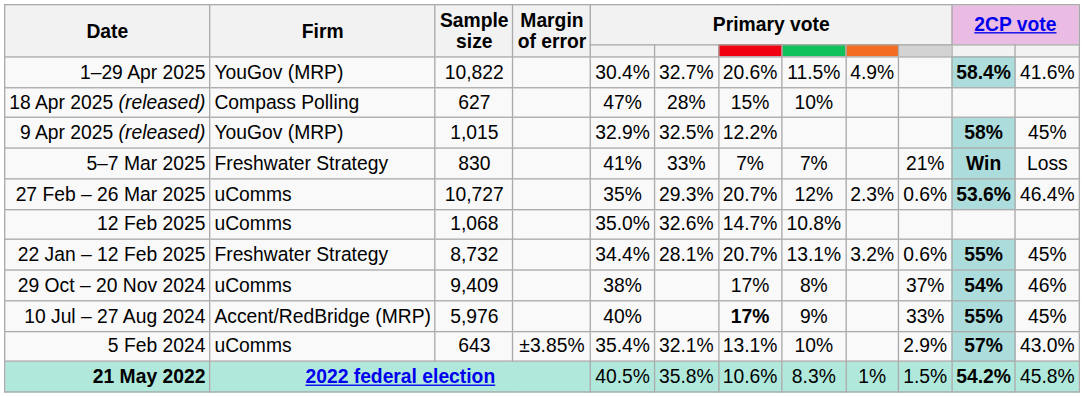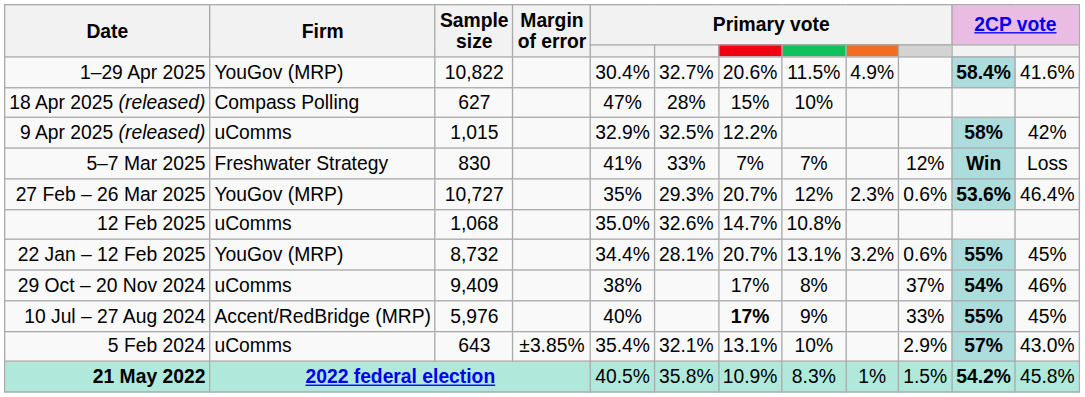9 Apr 2025 (released) | Firm: YouGov (MRP) -> uComms
9 Apr 2025 (released) | column 12: 45% -> 42%
5–7 Mar 2025 | column 10: 21% -> 12%
27 Feb – 26 Mar 2025 | Firm: uComms -> YouGov (MRP)
22 Jan – 12 Feb 2025 | Firm: Freshwater Strategy -> YouGov (MRP)
21 May 2022 | column 7: 10.6% -> 10.9%
